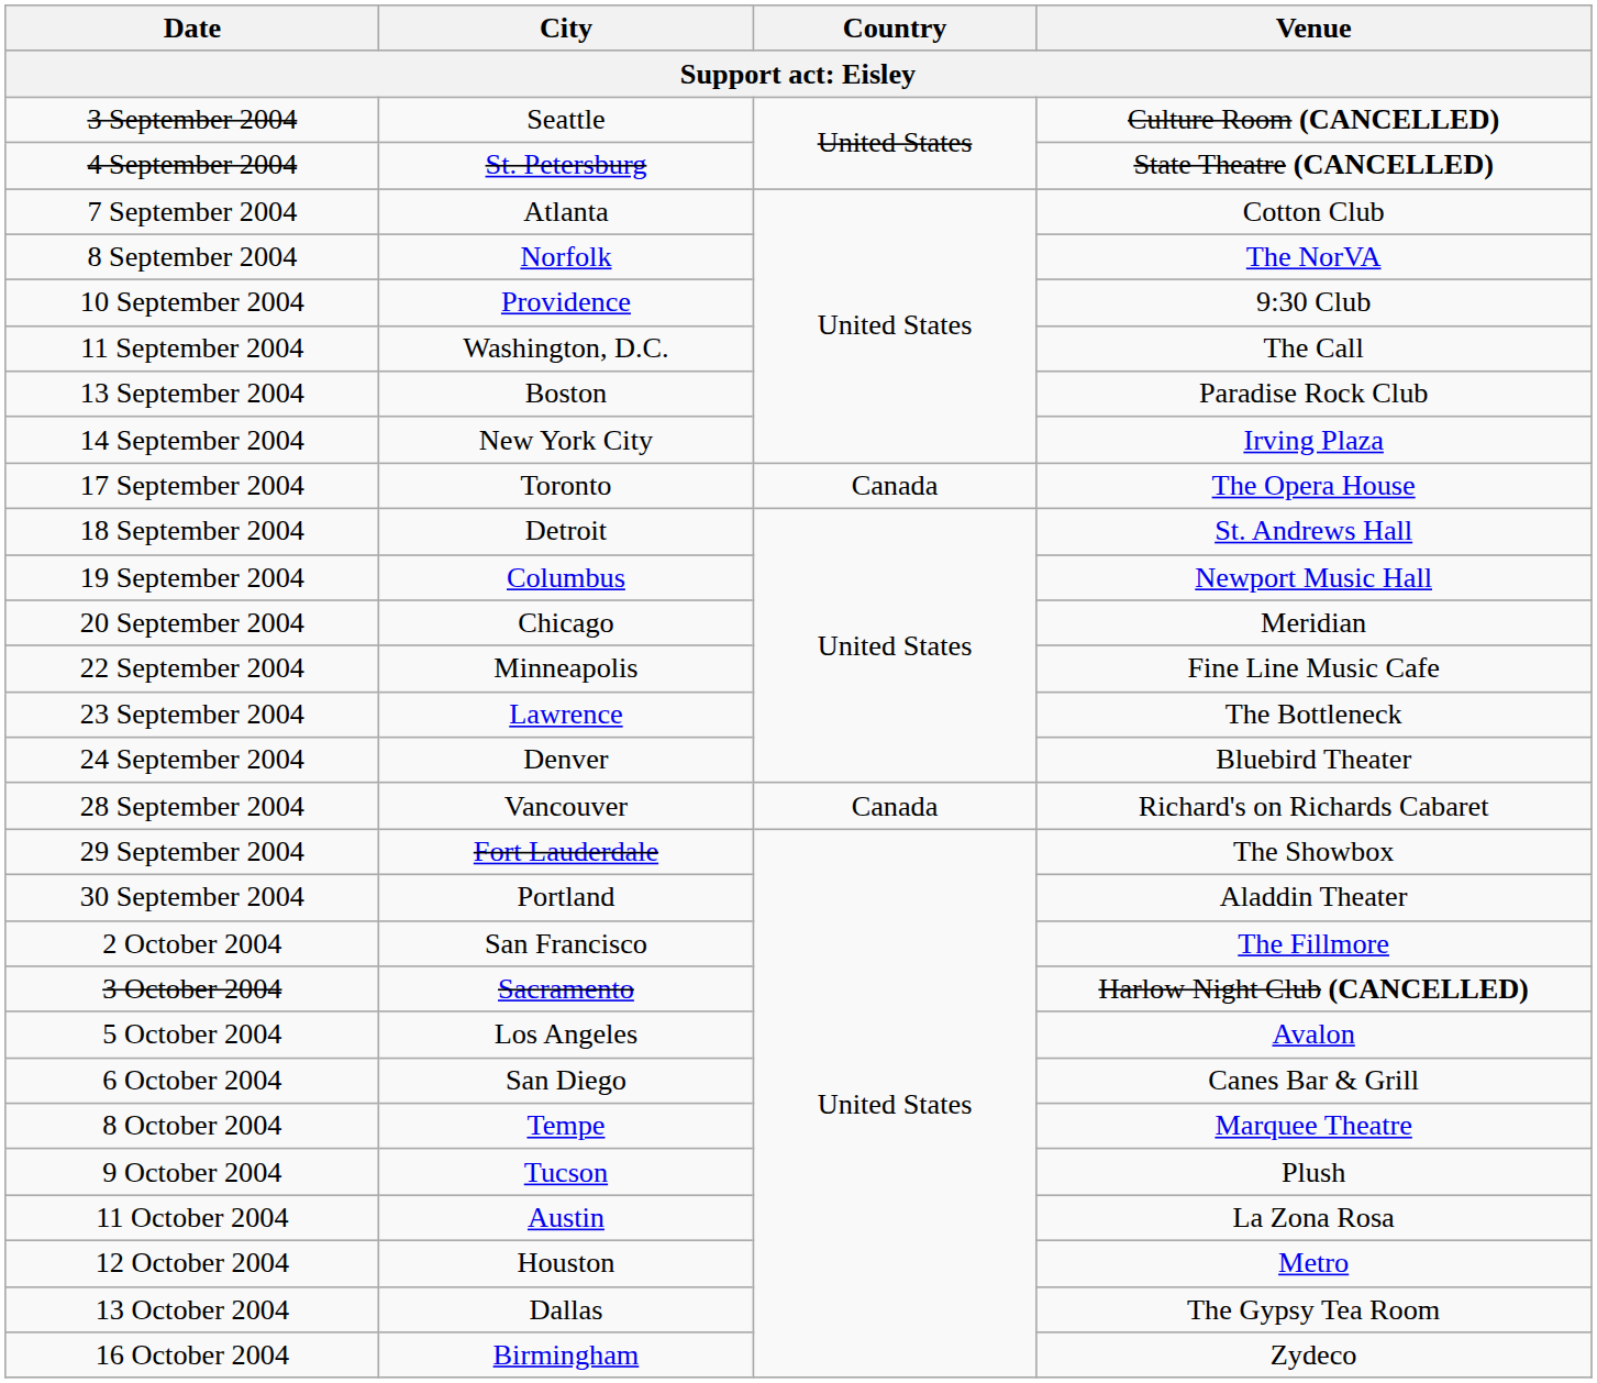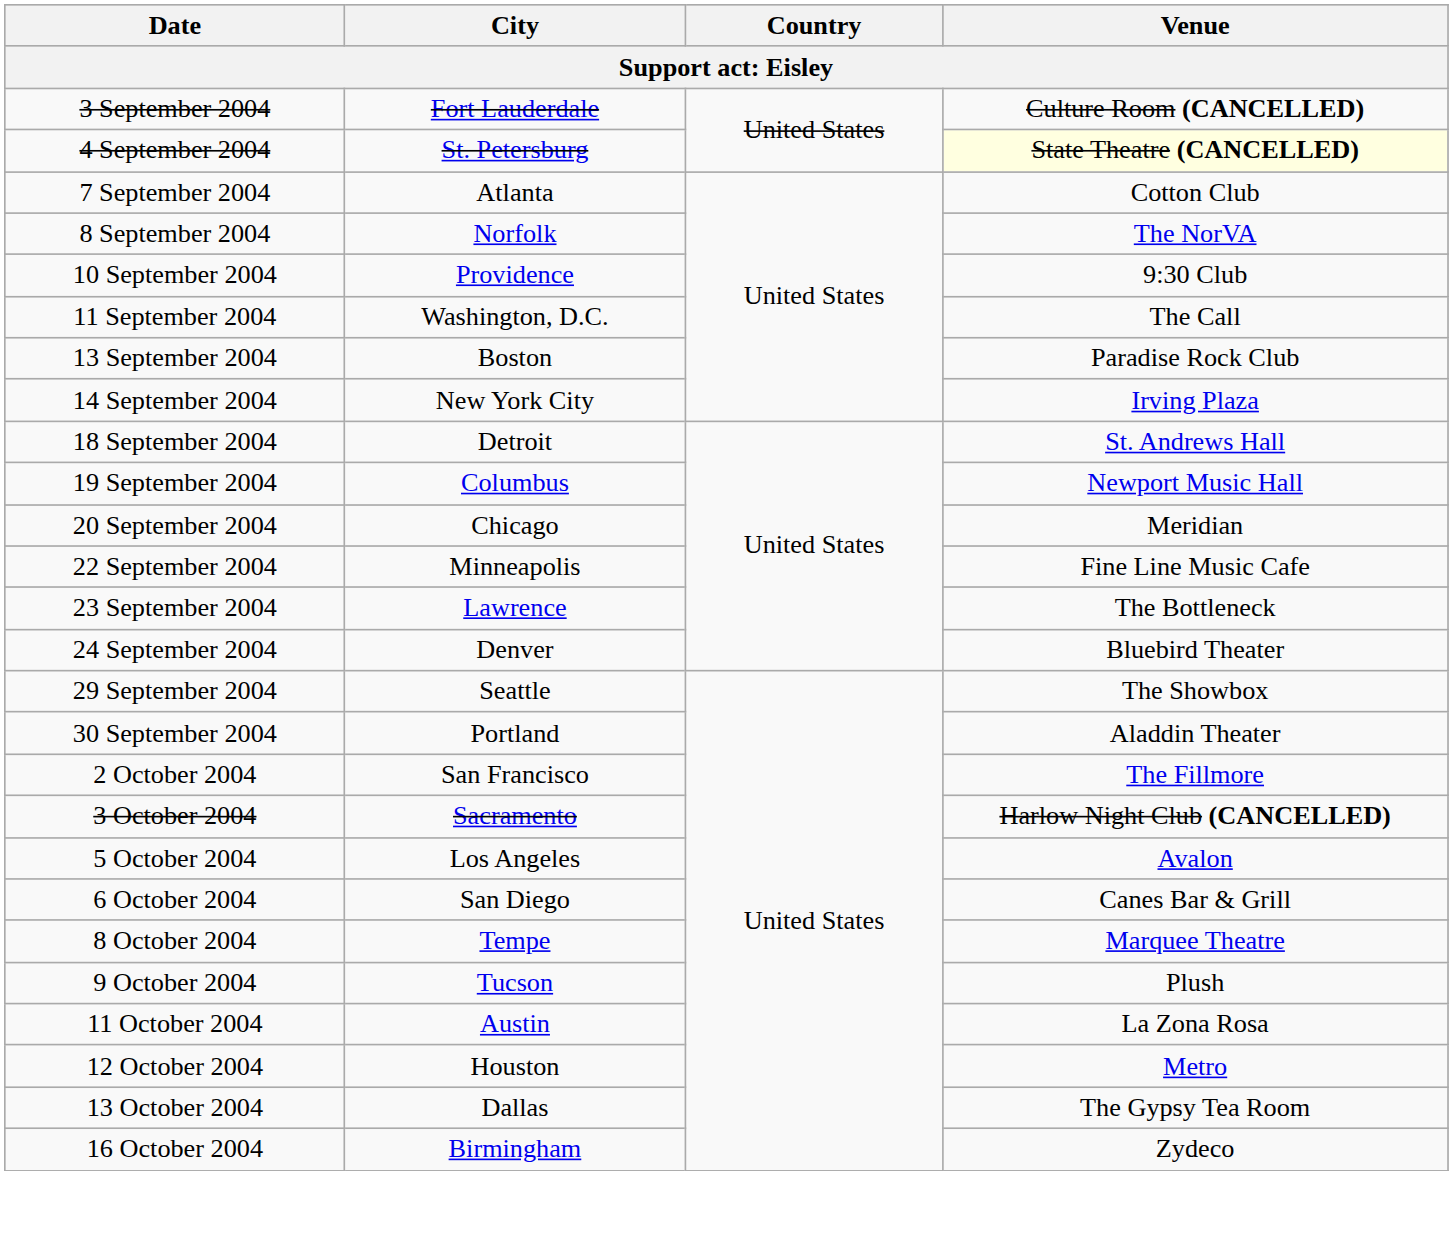3 September 2004 | City: Seattle -> Fort Lauderdale
4 September 2004 | Venue: no background -> lightyellow background
- row: 17 September 2004 | Toronto | Canada | The Opera House
- row: 28 September 2004 | Vancouver | Canada | Richard's on Richards Cabaret
29 September 2004 | City: Fort Lauderdale -> Seattle
